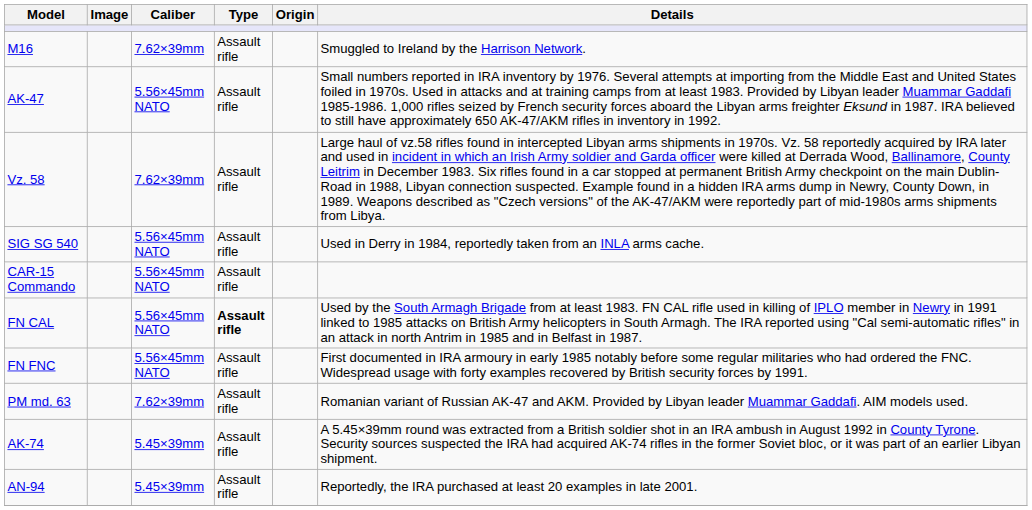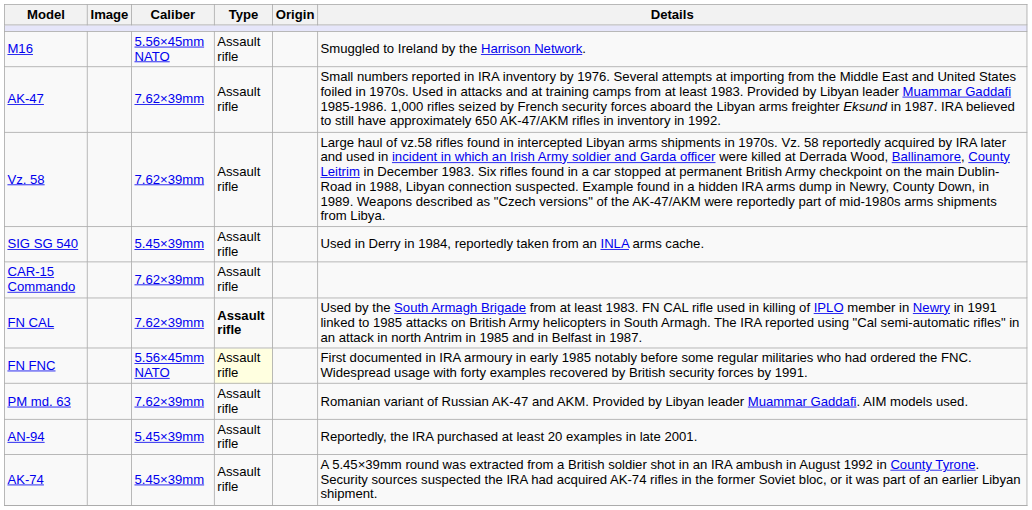M16 | Caliber: 7.62×39mm -> 5.56×45mm NATO
AK-47 | Caliber: 5.56×45mm NATO -> 7.62×39mm
SIG SG 540 | Caliber: 5.56×45mm NATO -> 5.45×39mm
CAR-15 Commando | Caliber: 5.56×45mm NATO -> 7.62×39mm
FN CAL | Caliber: 5.56×45mm NATO -> 7.62×39mm
FN FNC | Type: no background -> lightyellow background
rows swapped: AK-74 <-> AN-94
